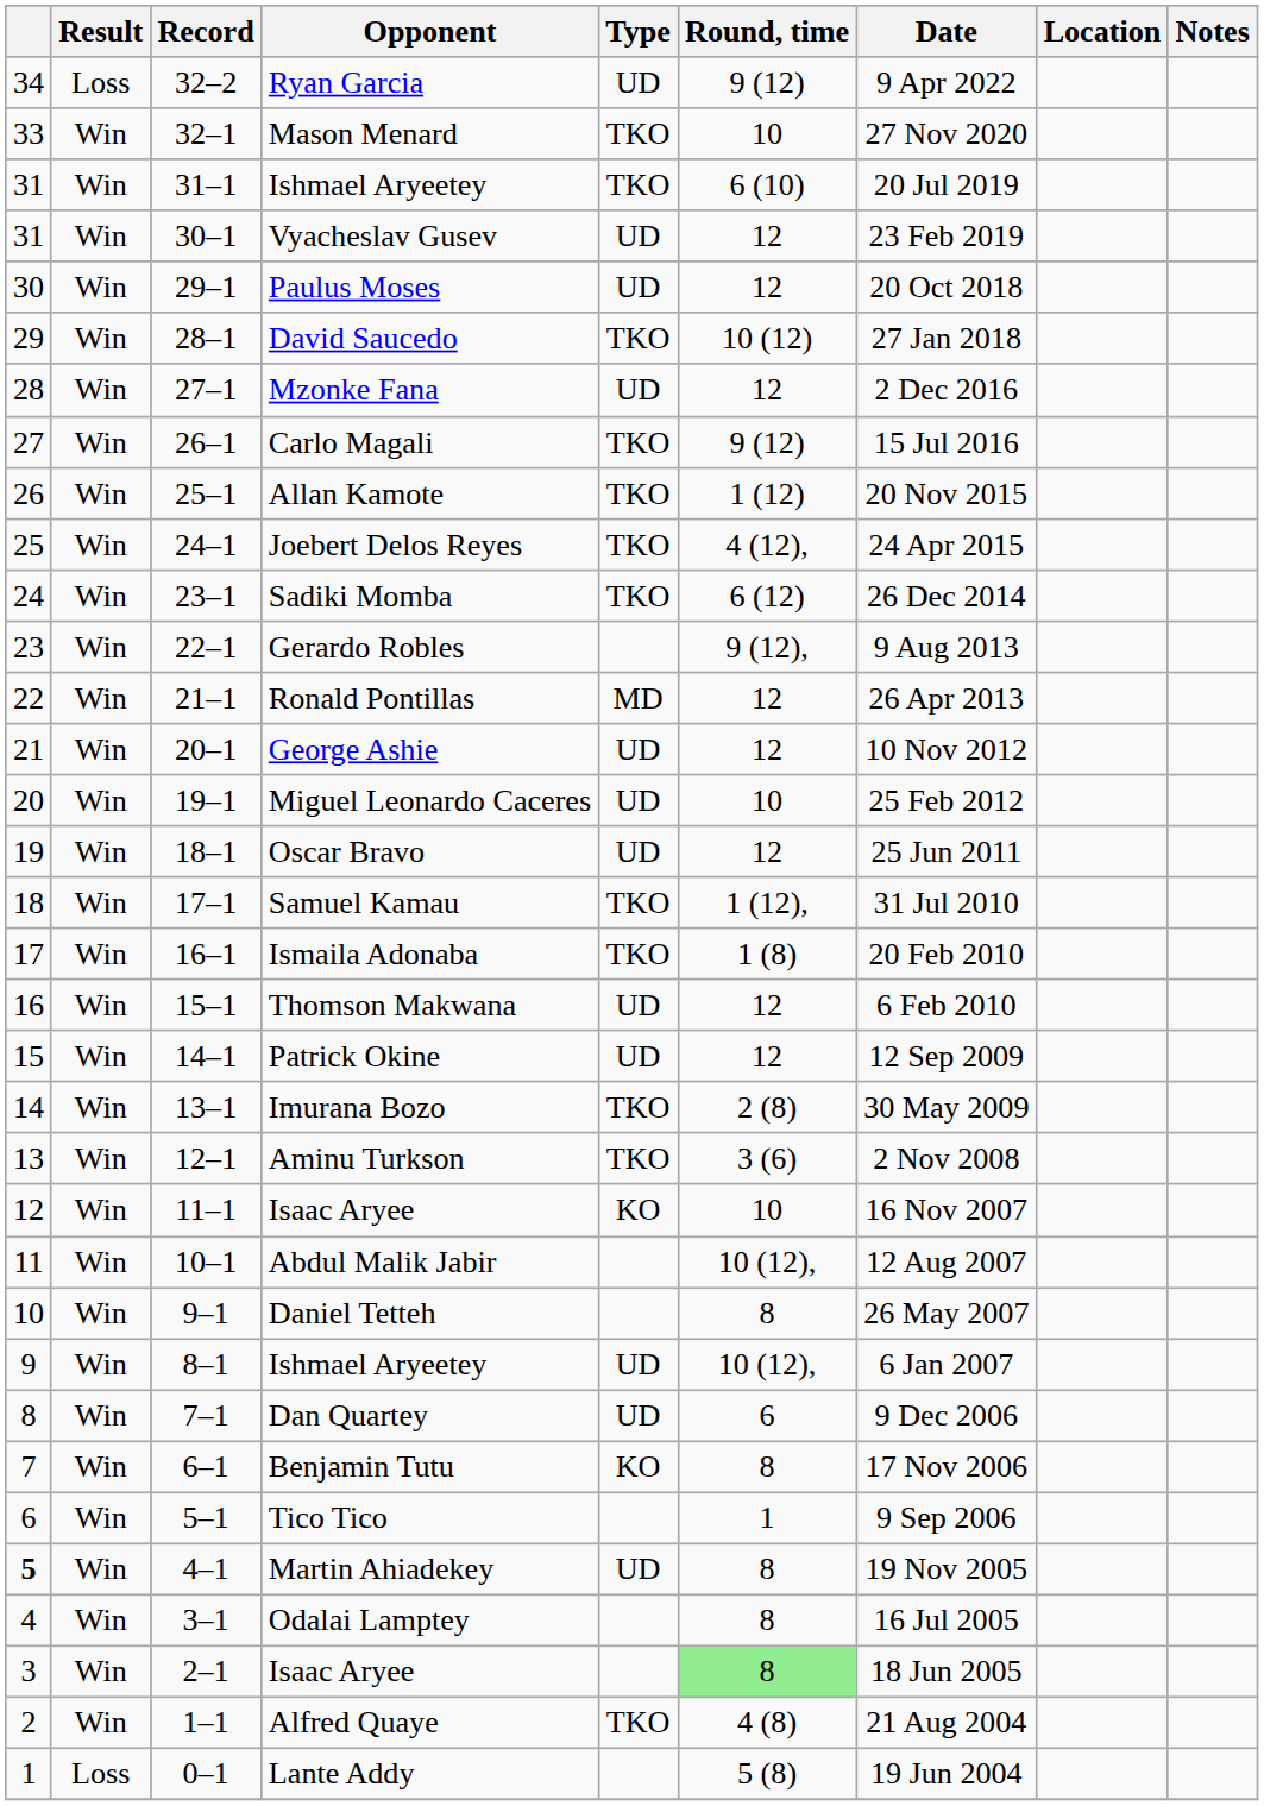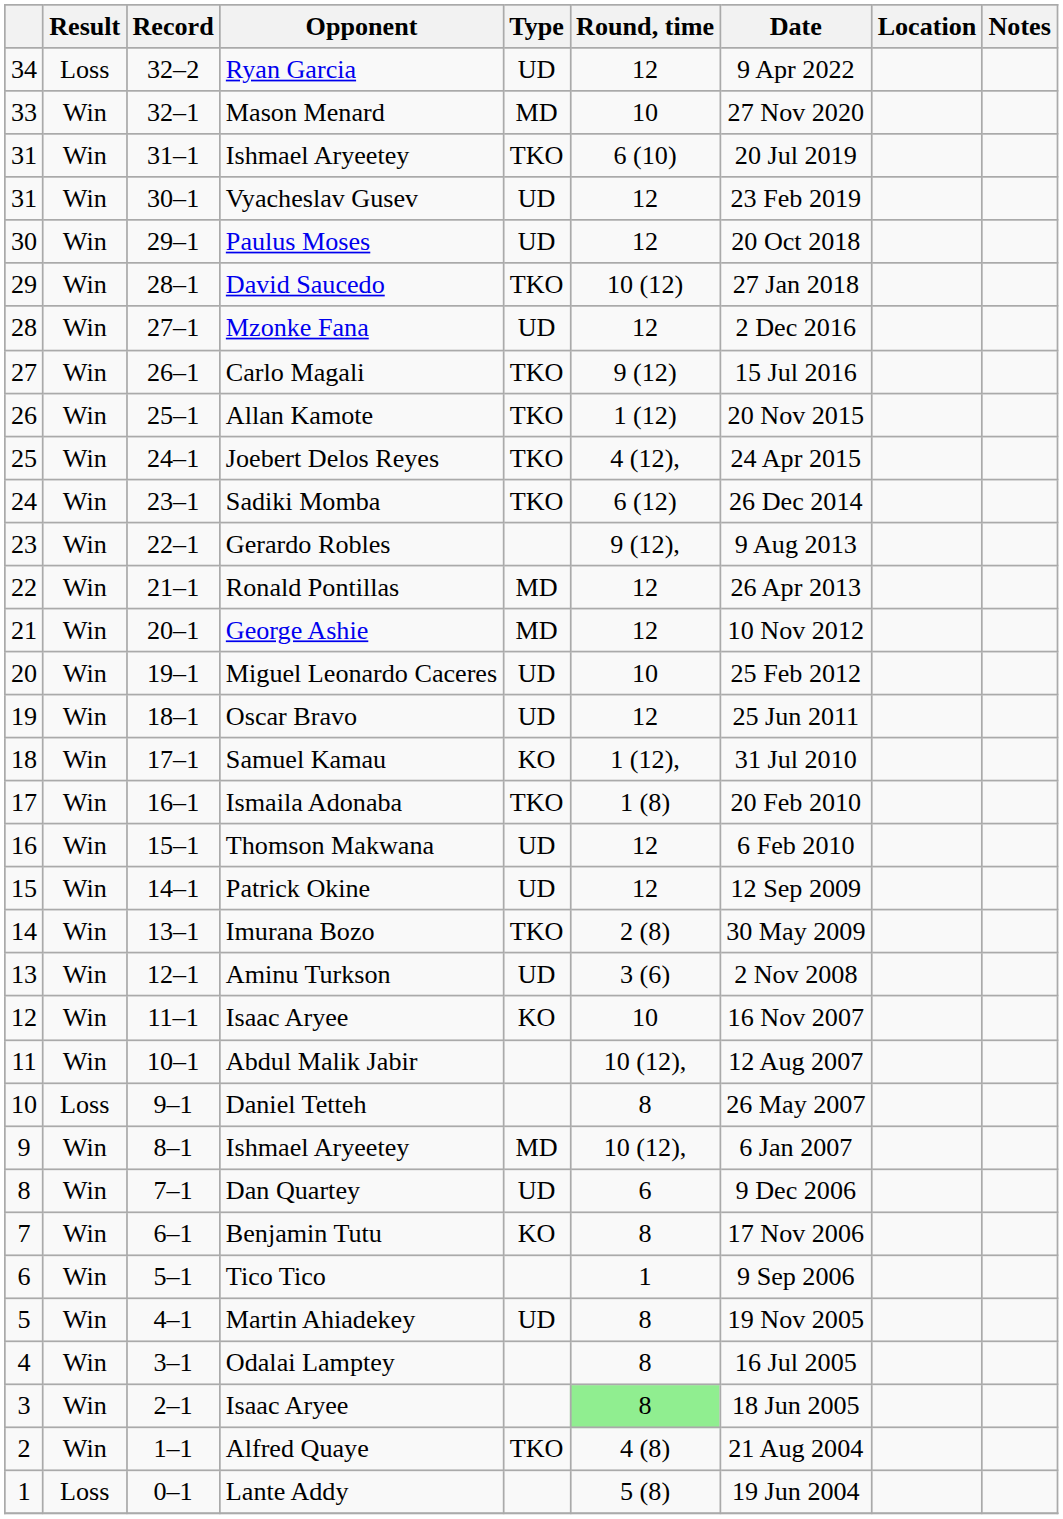Ryan Garcia | Round, time: 9 (12) -> 12
Mason Menard | Type: TKO -> MD
George Ashie | Type: UD -> MD
Samuel Kamau | Type: TKO -> KO
Aminu Turkson | Type: TKO -> UD
Daniel Tetteh | Result: Win -> Loss
8–1 / Ishmael Aryeetey | Type: UD -> MD
Martin Ahiadekey | column 1: bold -> normal
